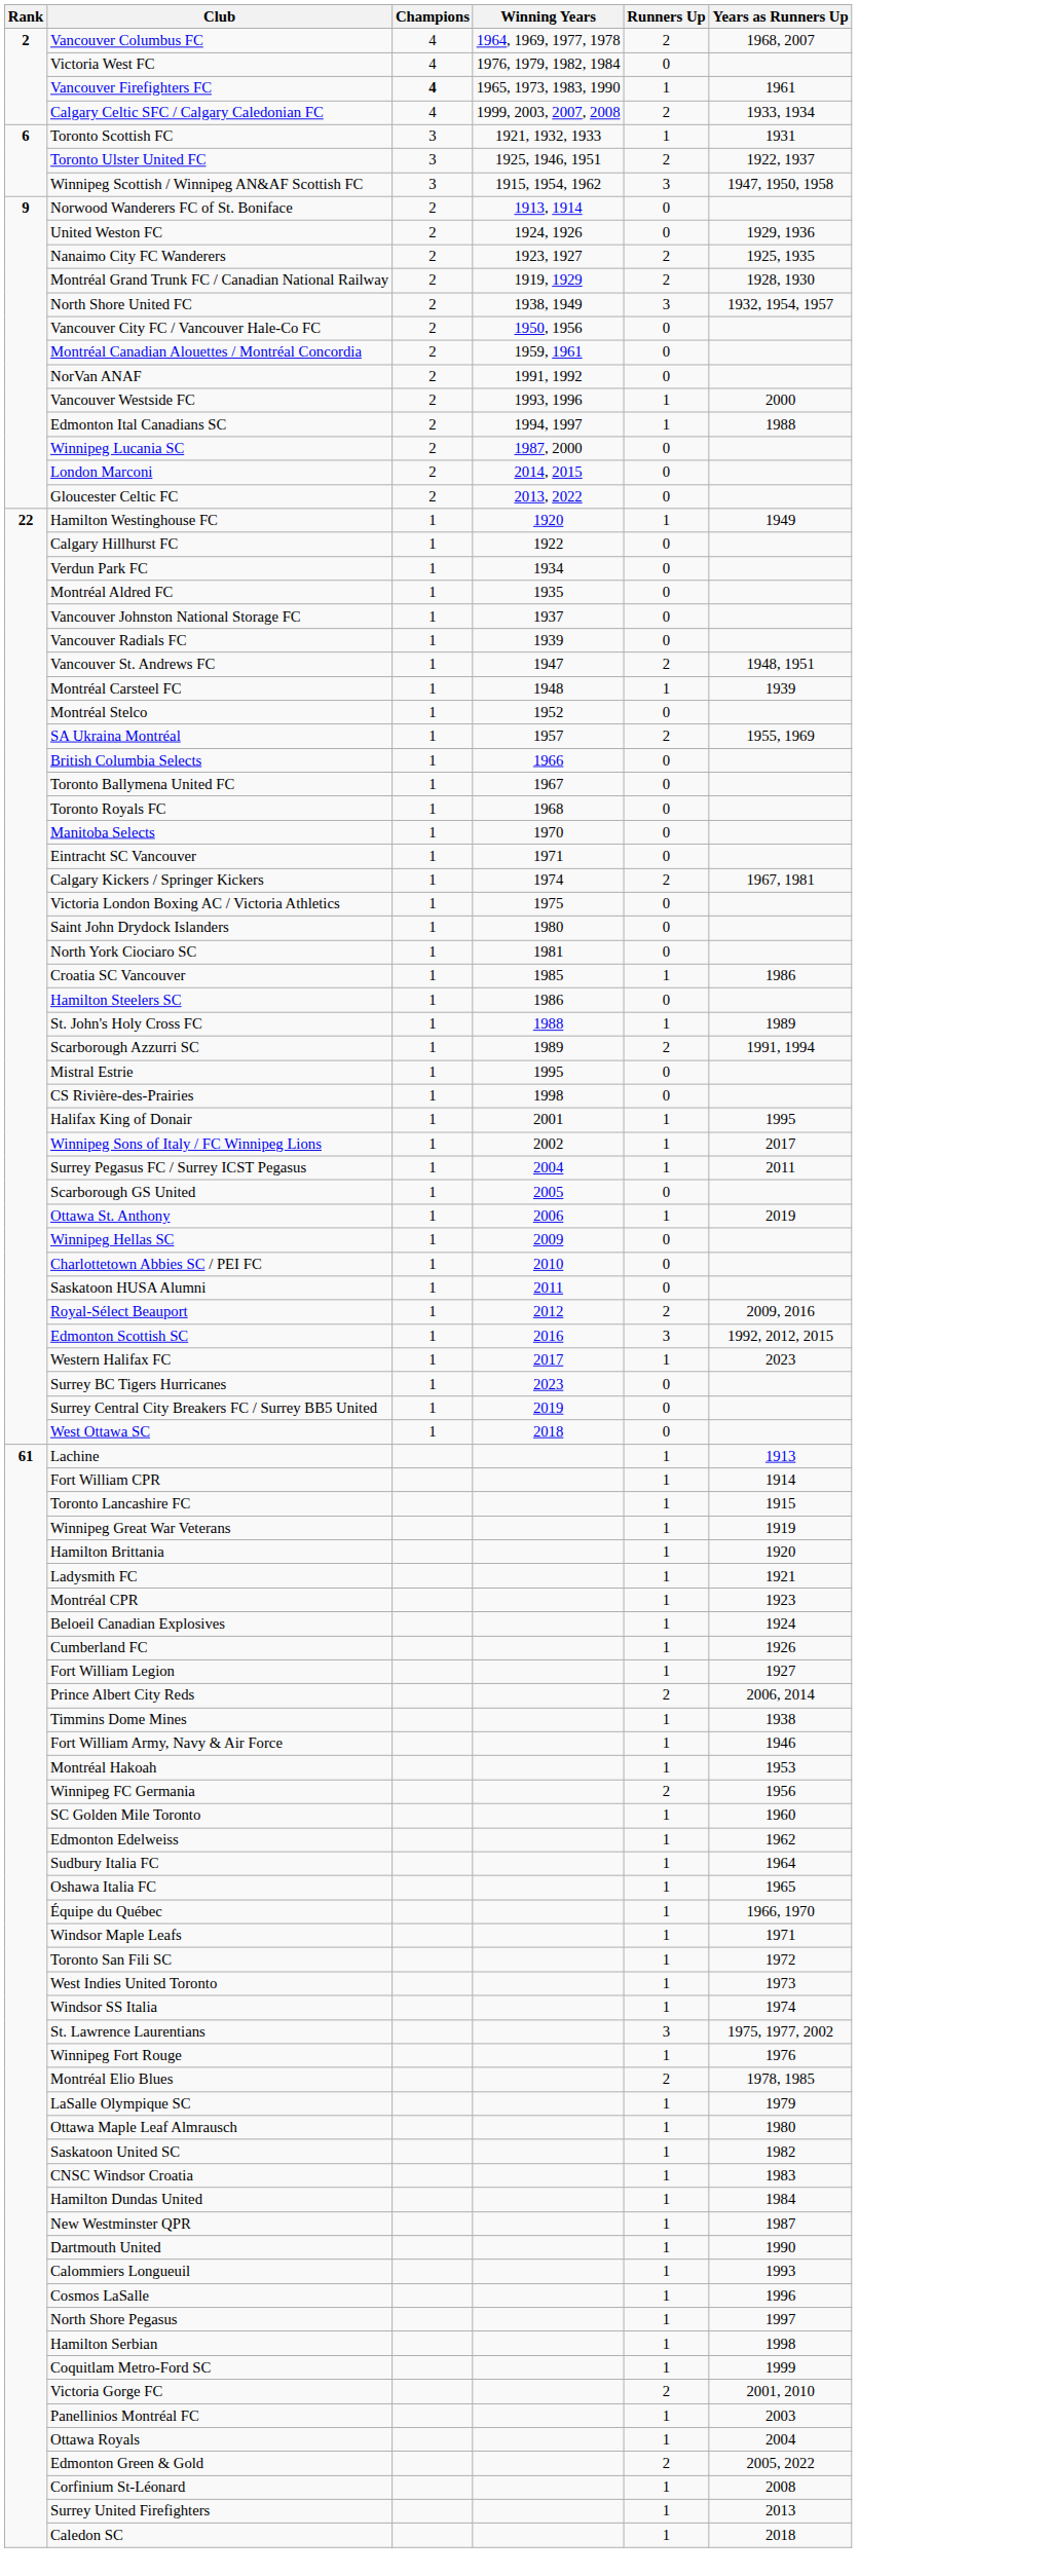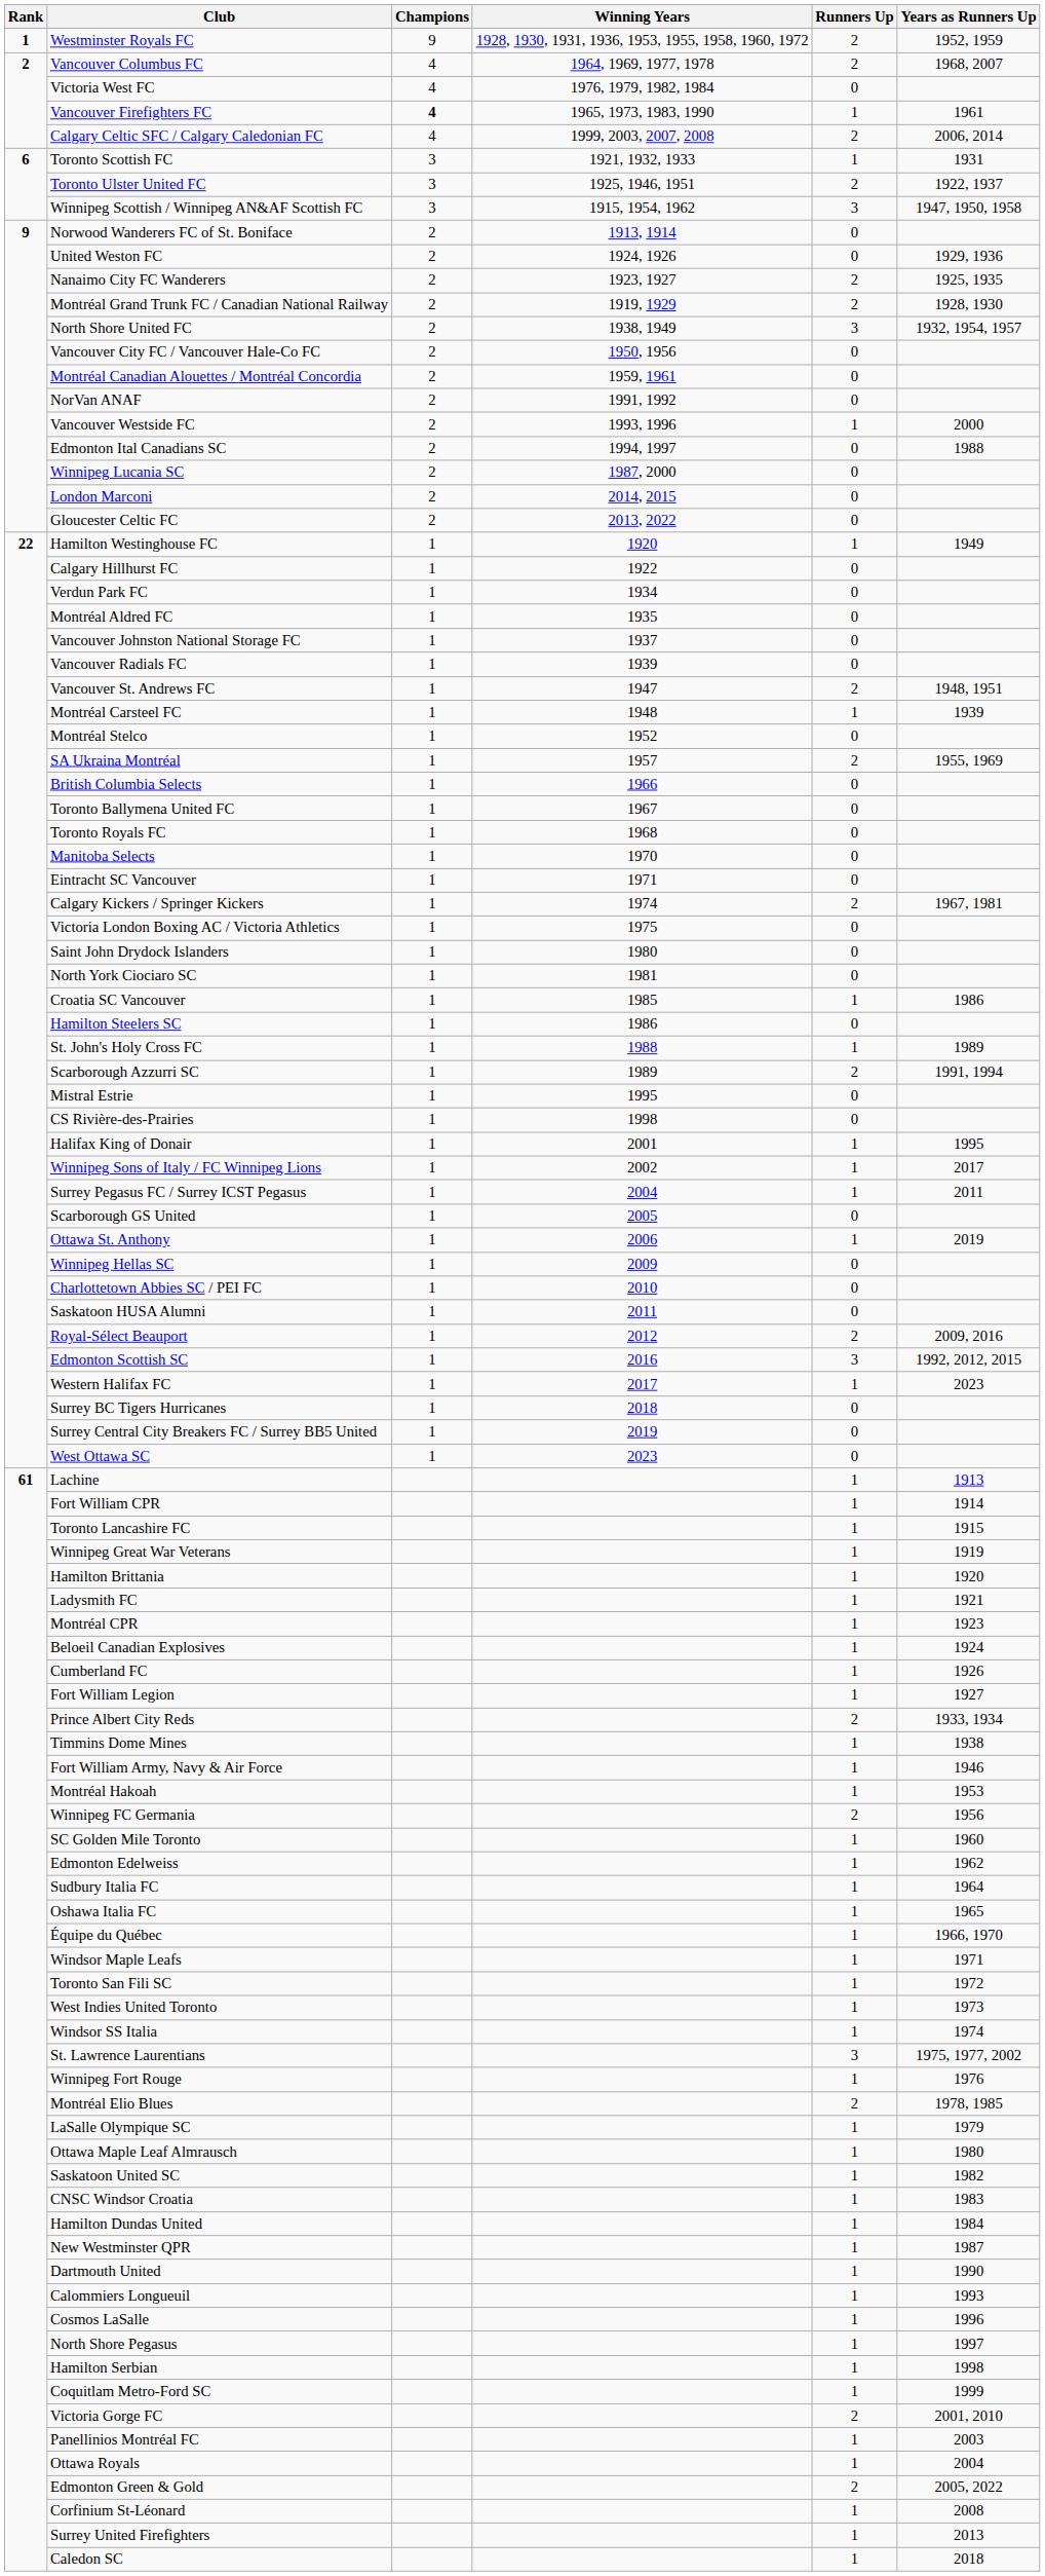+ row: 1 | Westminster Royals FC | 9 | 1928, 1930, 1931, 1936, 1953, 1955, 1958, 1960, 1972 | 2 | 1952, 1959
Calgary Celtic SFC / Calgary Caledonian FC | Years as Runners Up: 1933, 1934 -> 2006, 2014
Edmonton Ital Canadians SC | Runners Up: 1 -> 0
Surrey BC Tigers Hurricanes | Winning Years: 2023 -> 2018
West Ottawa SC | Winning Years: 2018 -> 2023
Prince Albert City Reds | Years as Runners Up: 2006, 2014 -> 1933, 1934
